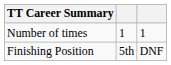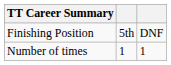rows swapped: Finishing Position <-> Number of times
